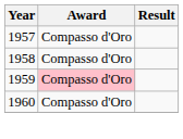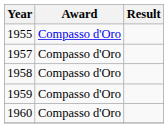+ row: 1955 | Compasso d'Oro
1959 | Award: pink background -> no background
